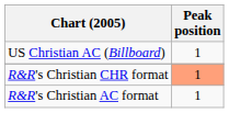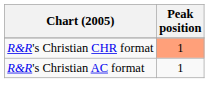- row: US Christian AC (Billboard) | 1
